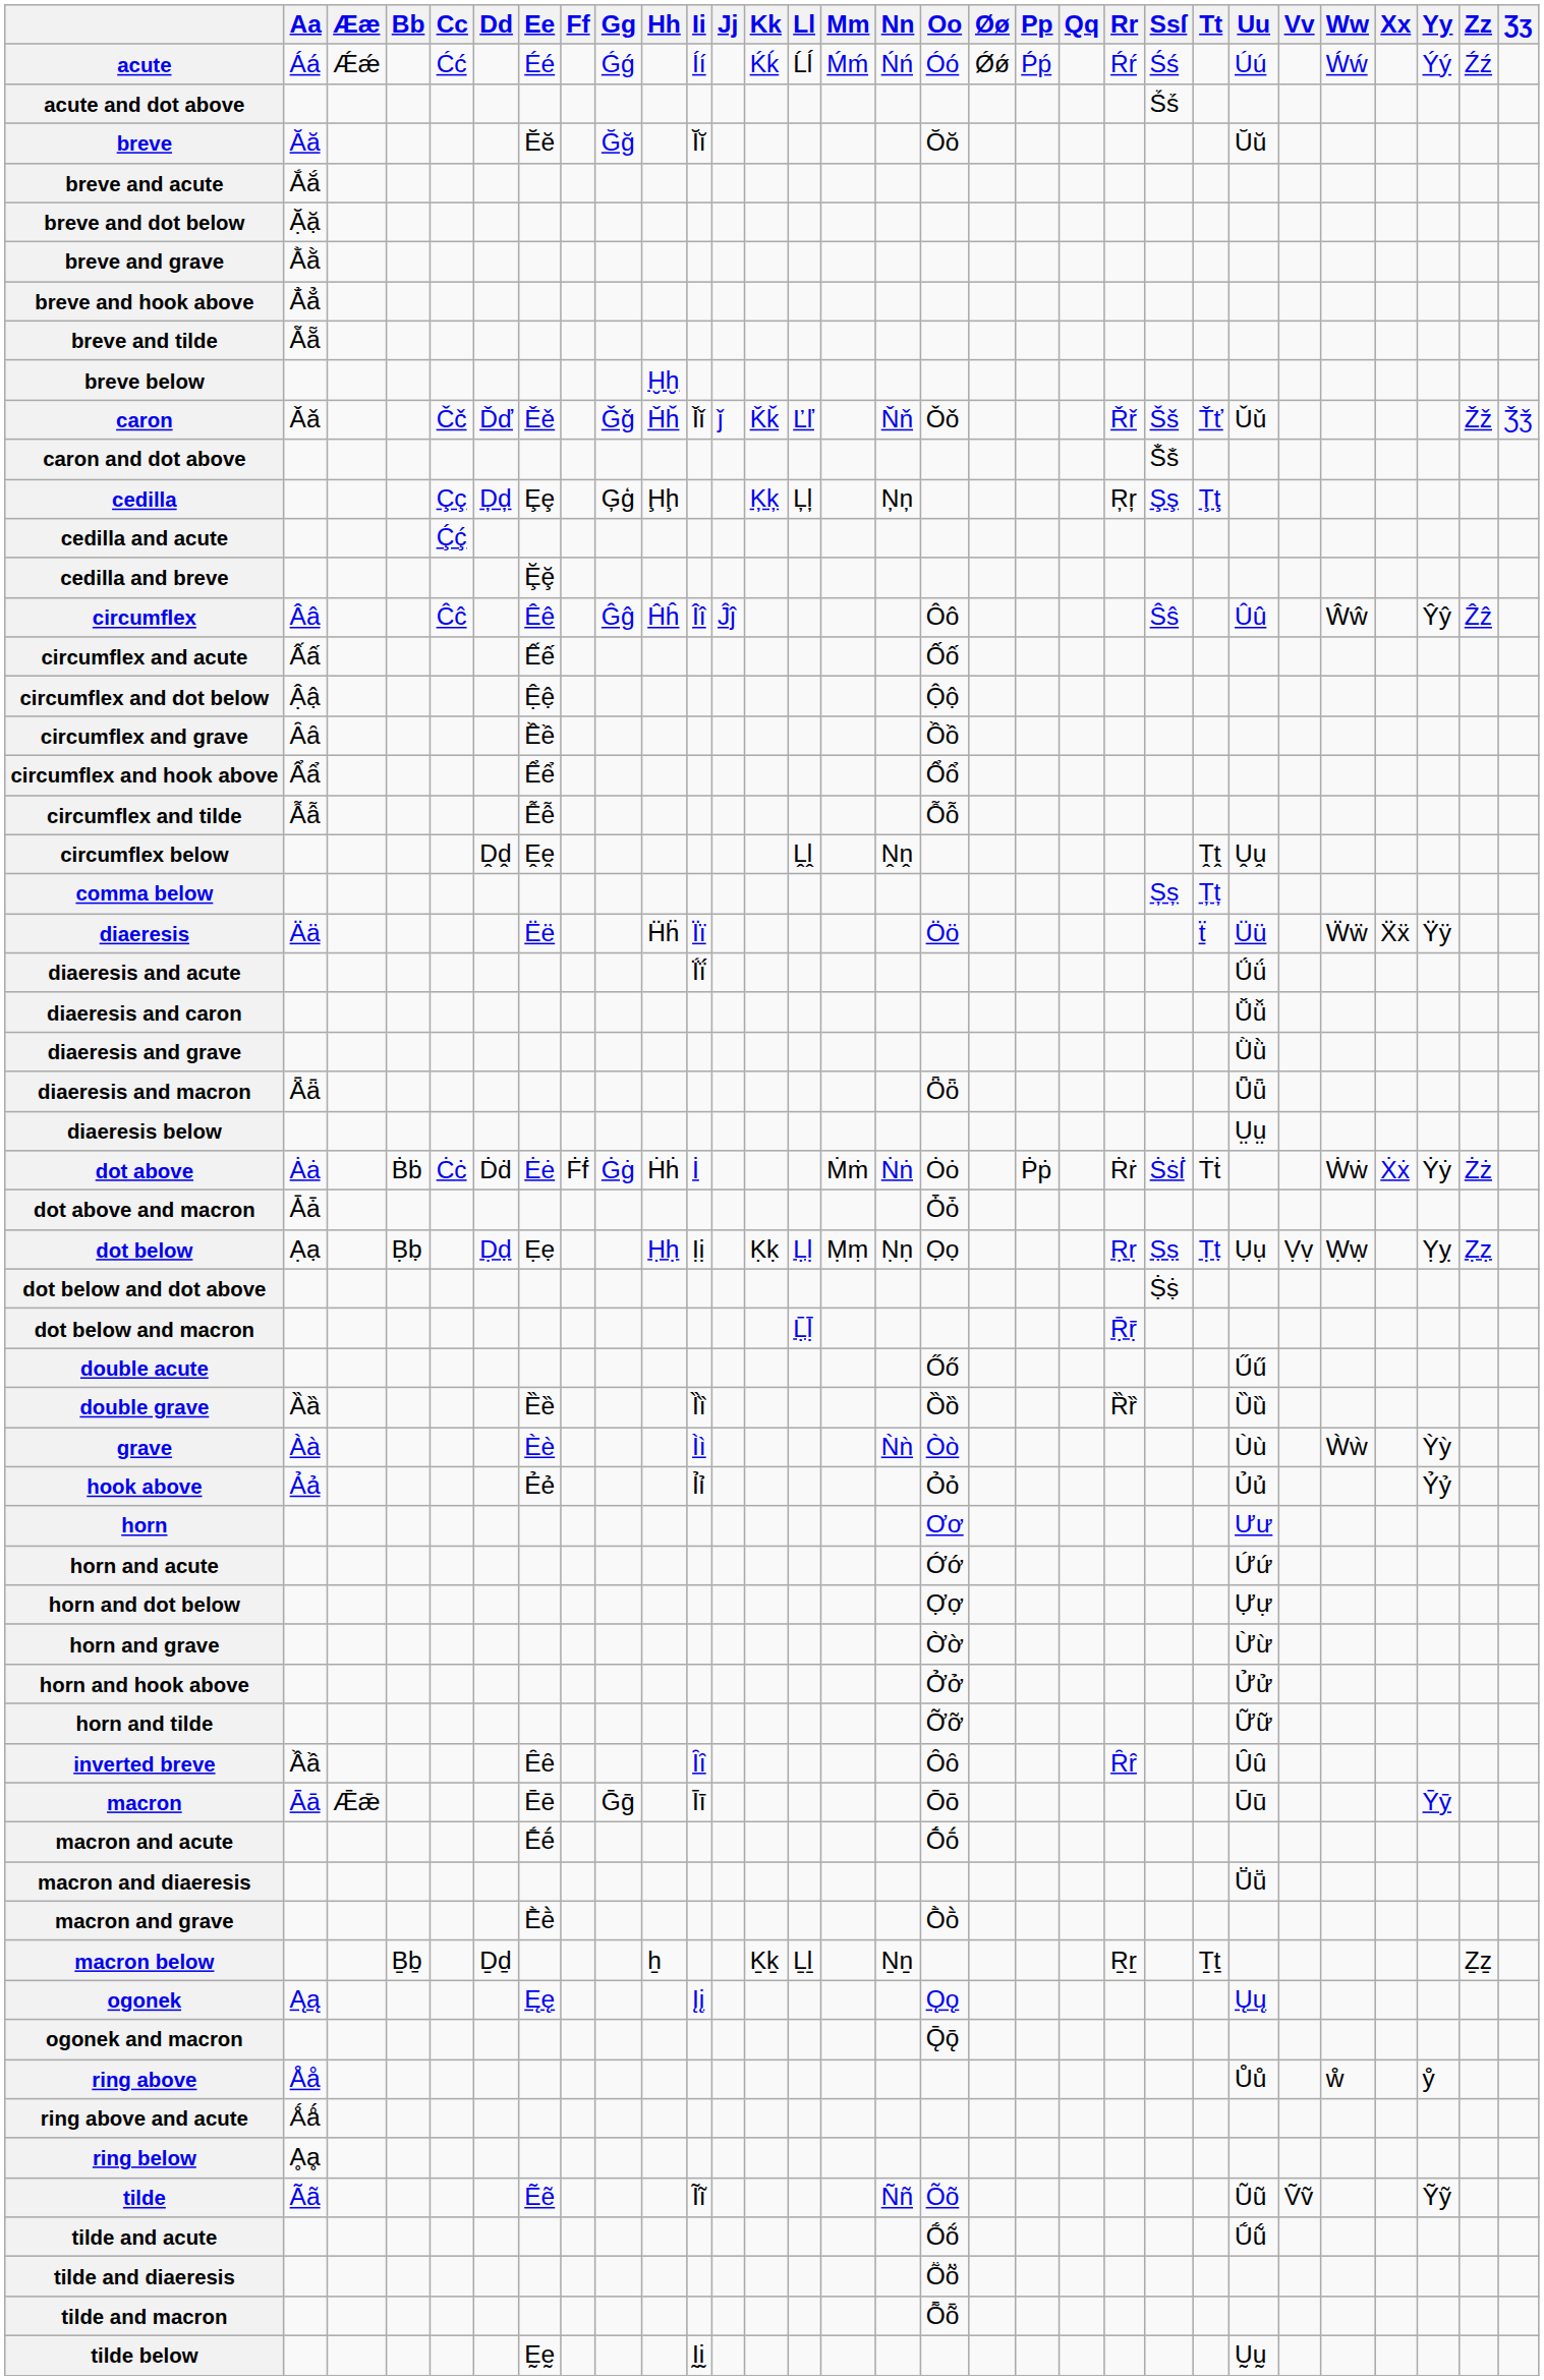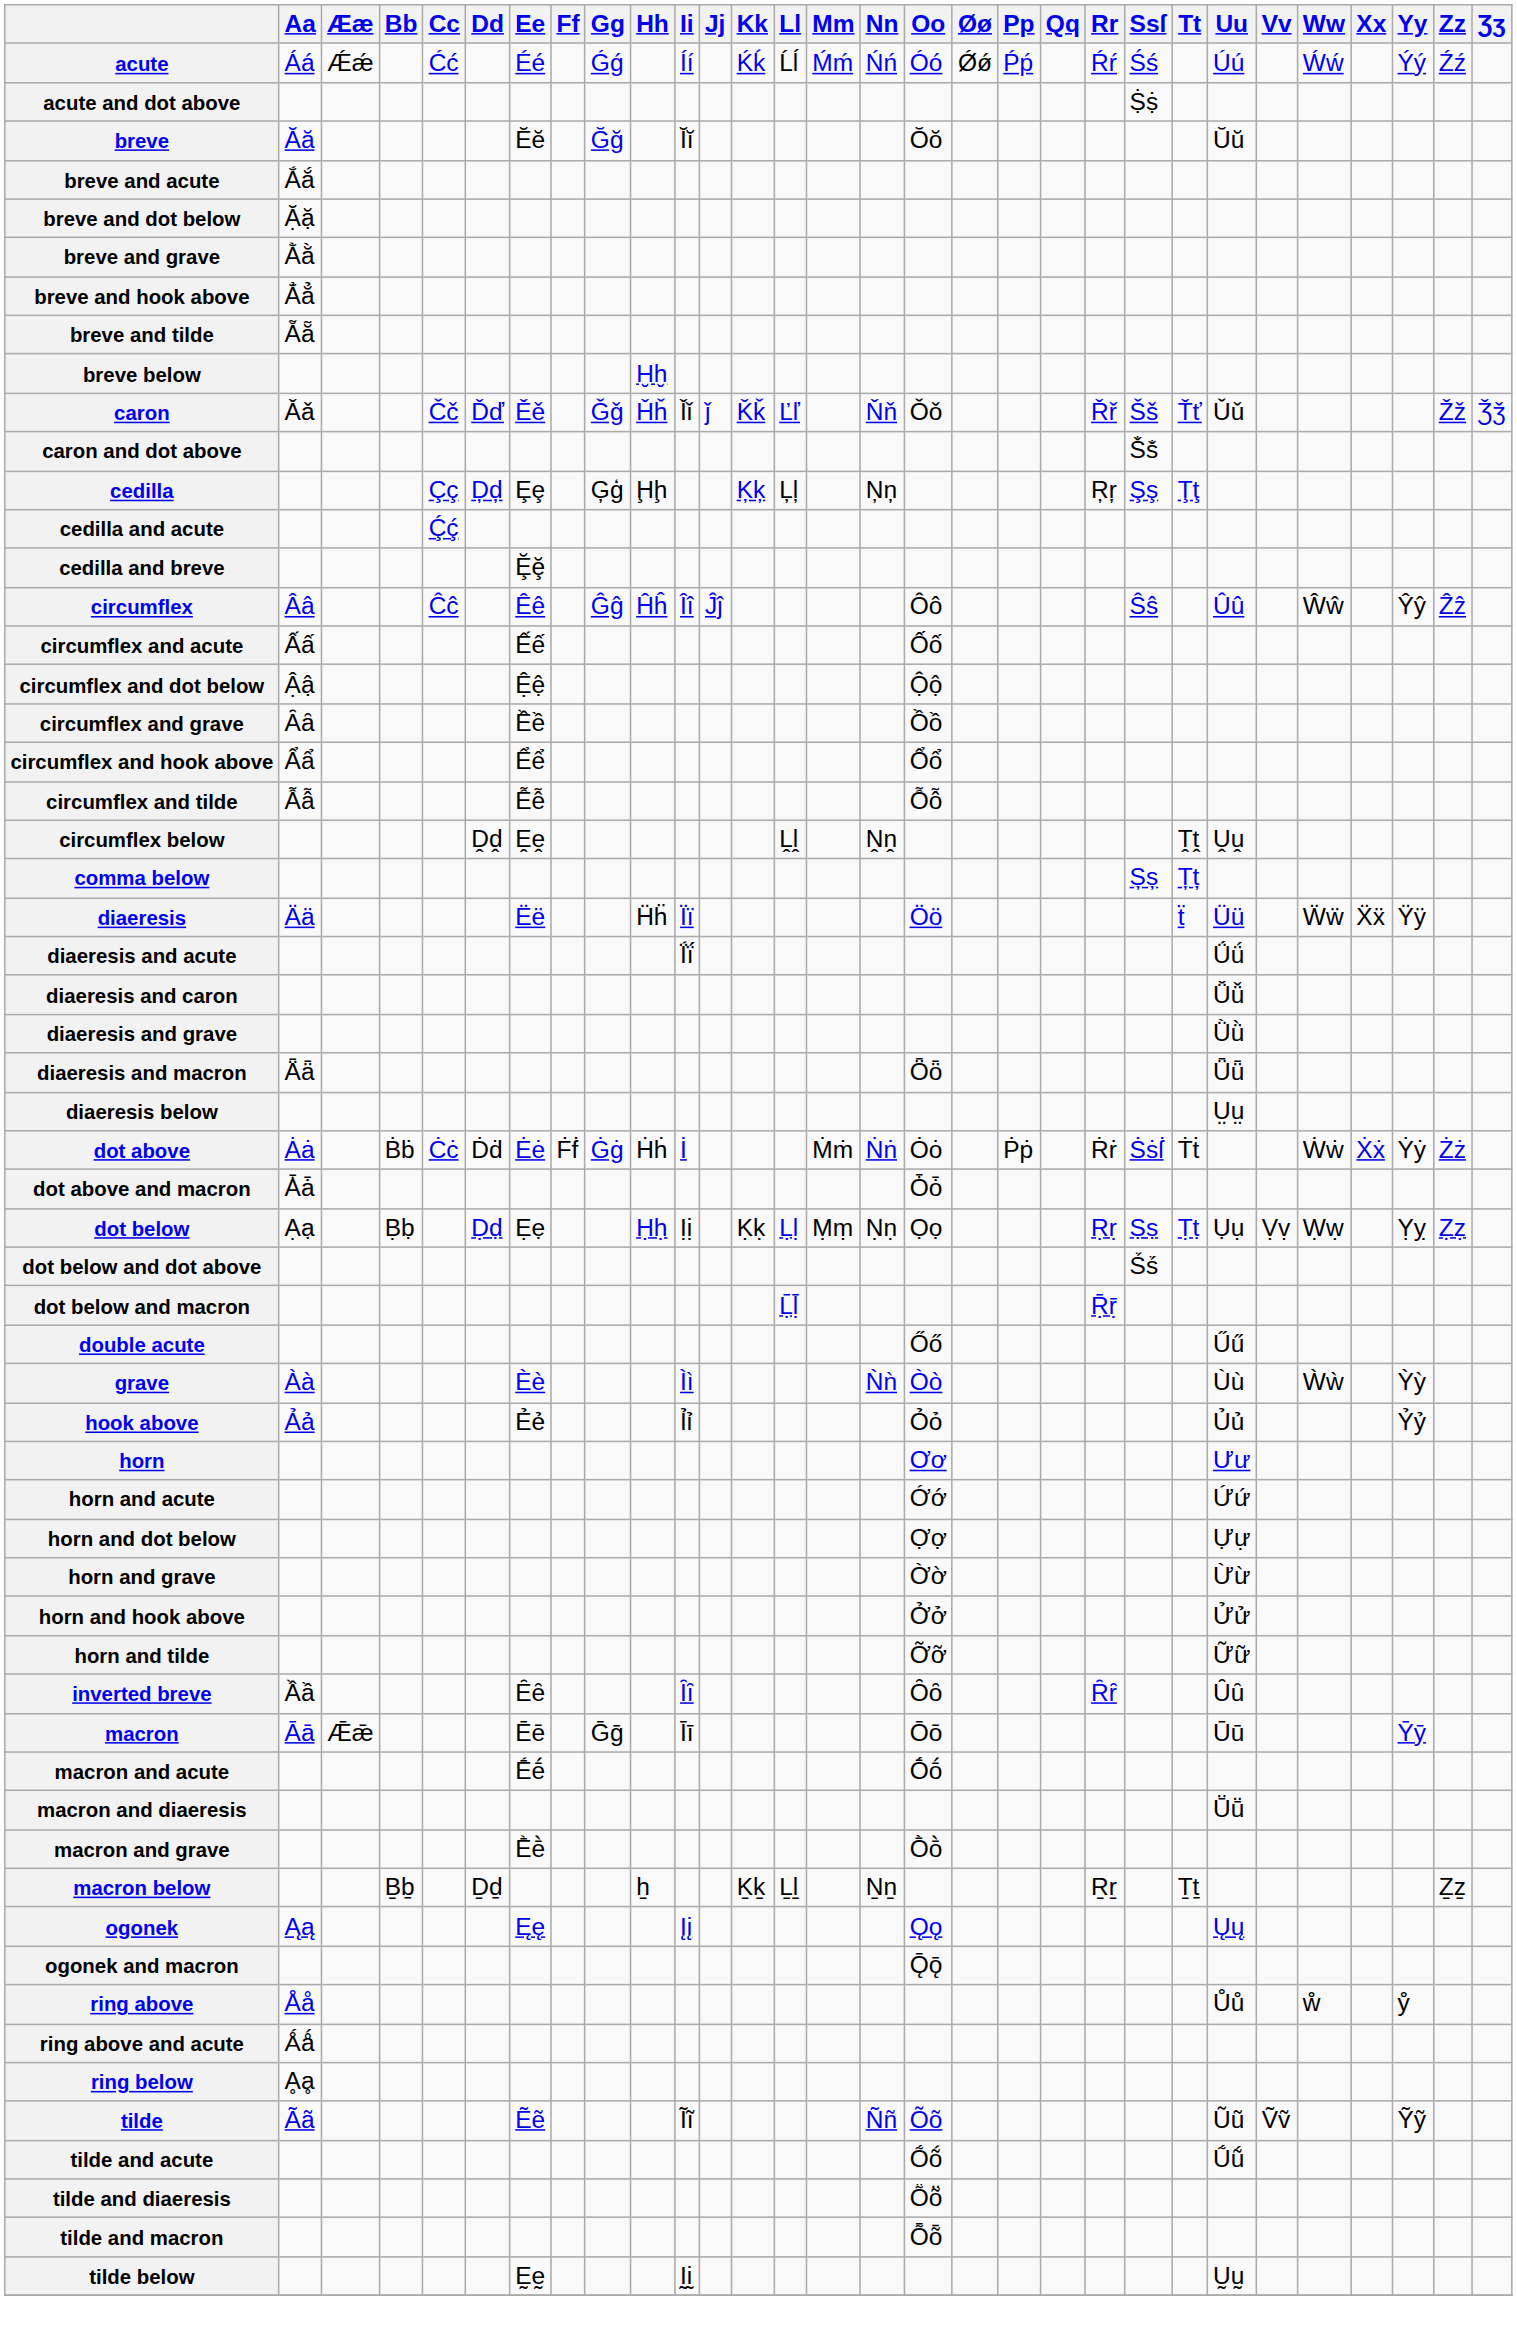acute and dot above | Ssſ: Ṥṥ -> Ṩṩ
dot below and dot above | Ssſ: Ṩṩ -> Ṥṥ
- row: double grave | Ȁȁ | Ȅȅ | Ȉȉ | Ȍȍ | Ȑȑ | Ȕȕ
